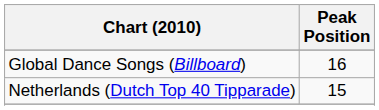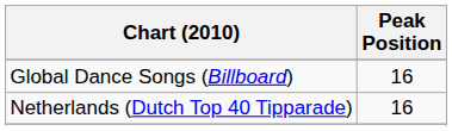Netherlands (Dutch Top 40 Tipparade) | Peak Position: 15 -> 16
